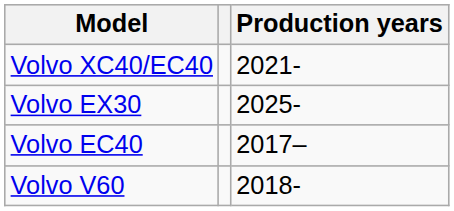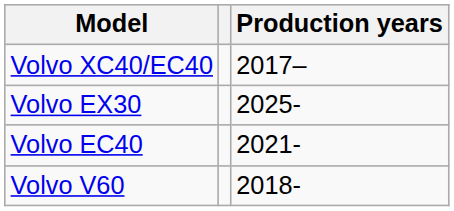Volvo XC40/EC40 | Production years: 2021- -> 2017–
Volvo EC40 | Production years: 2017– -> 2021-
